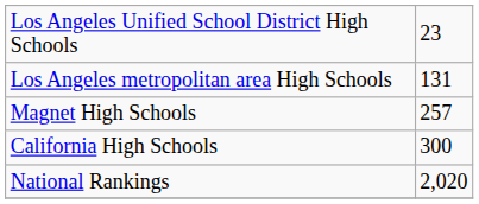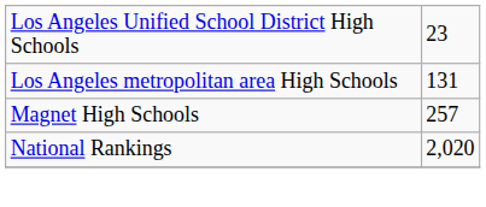- row: California High Schools | 300
